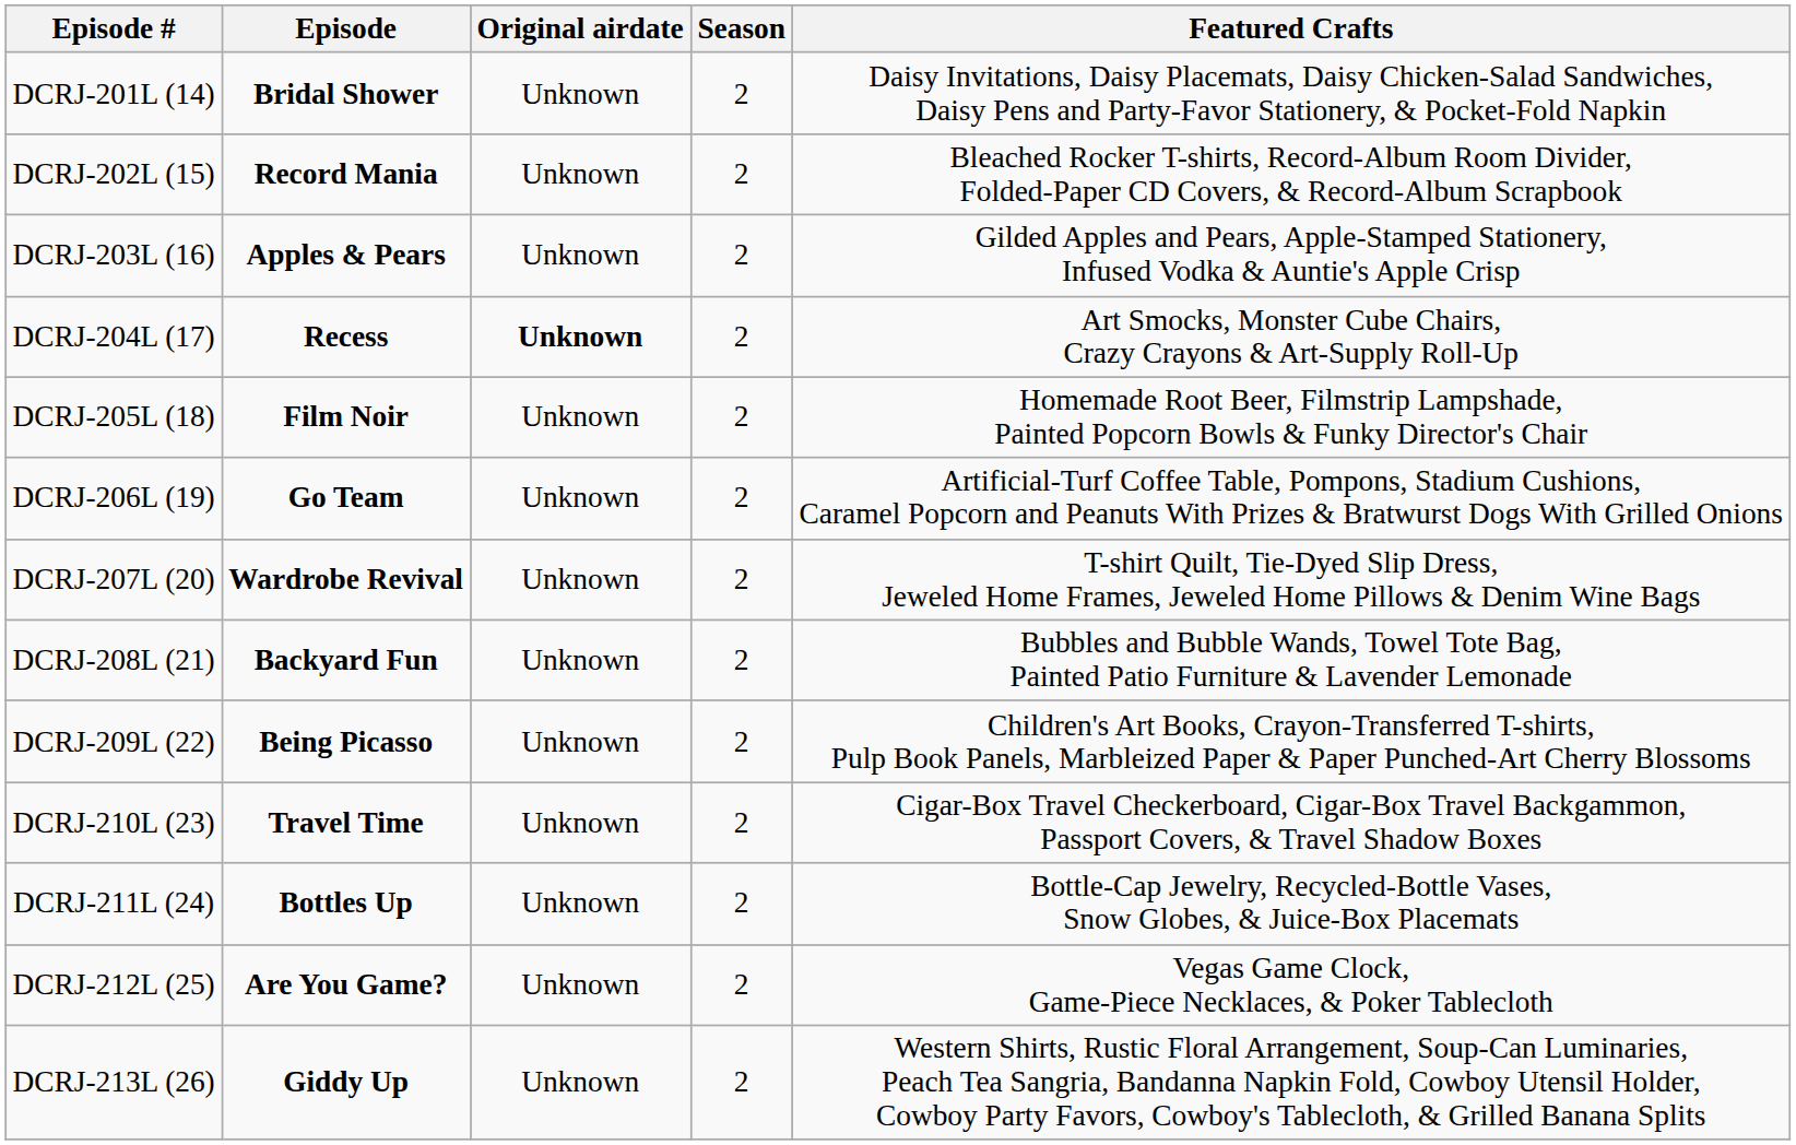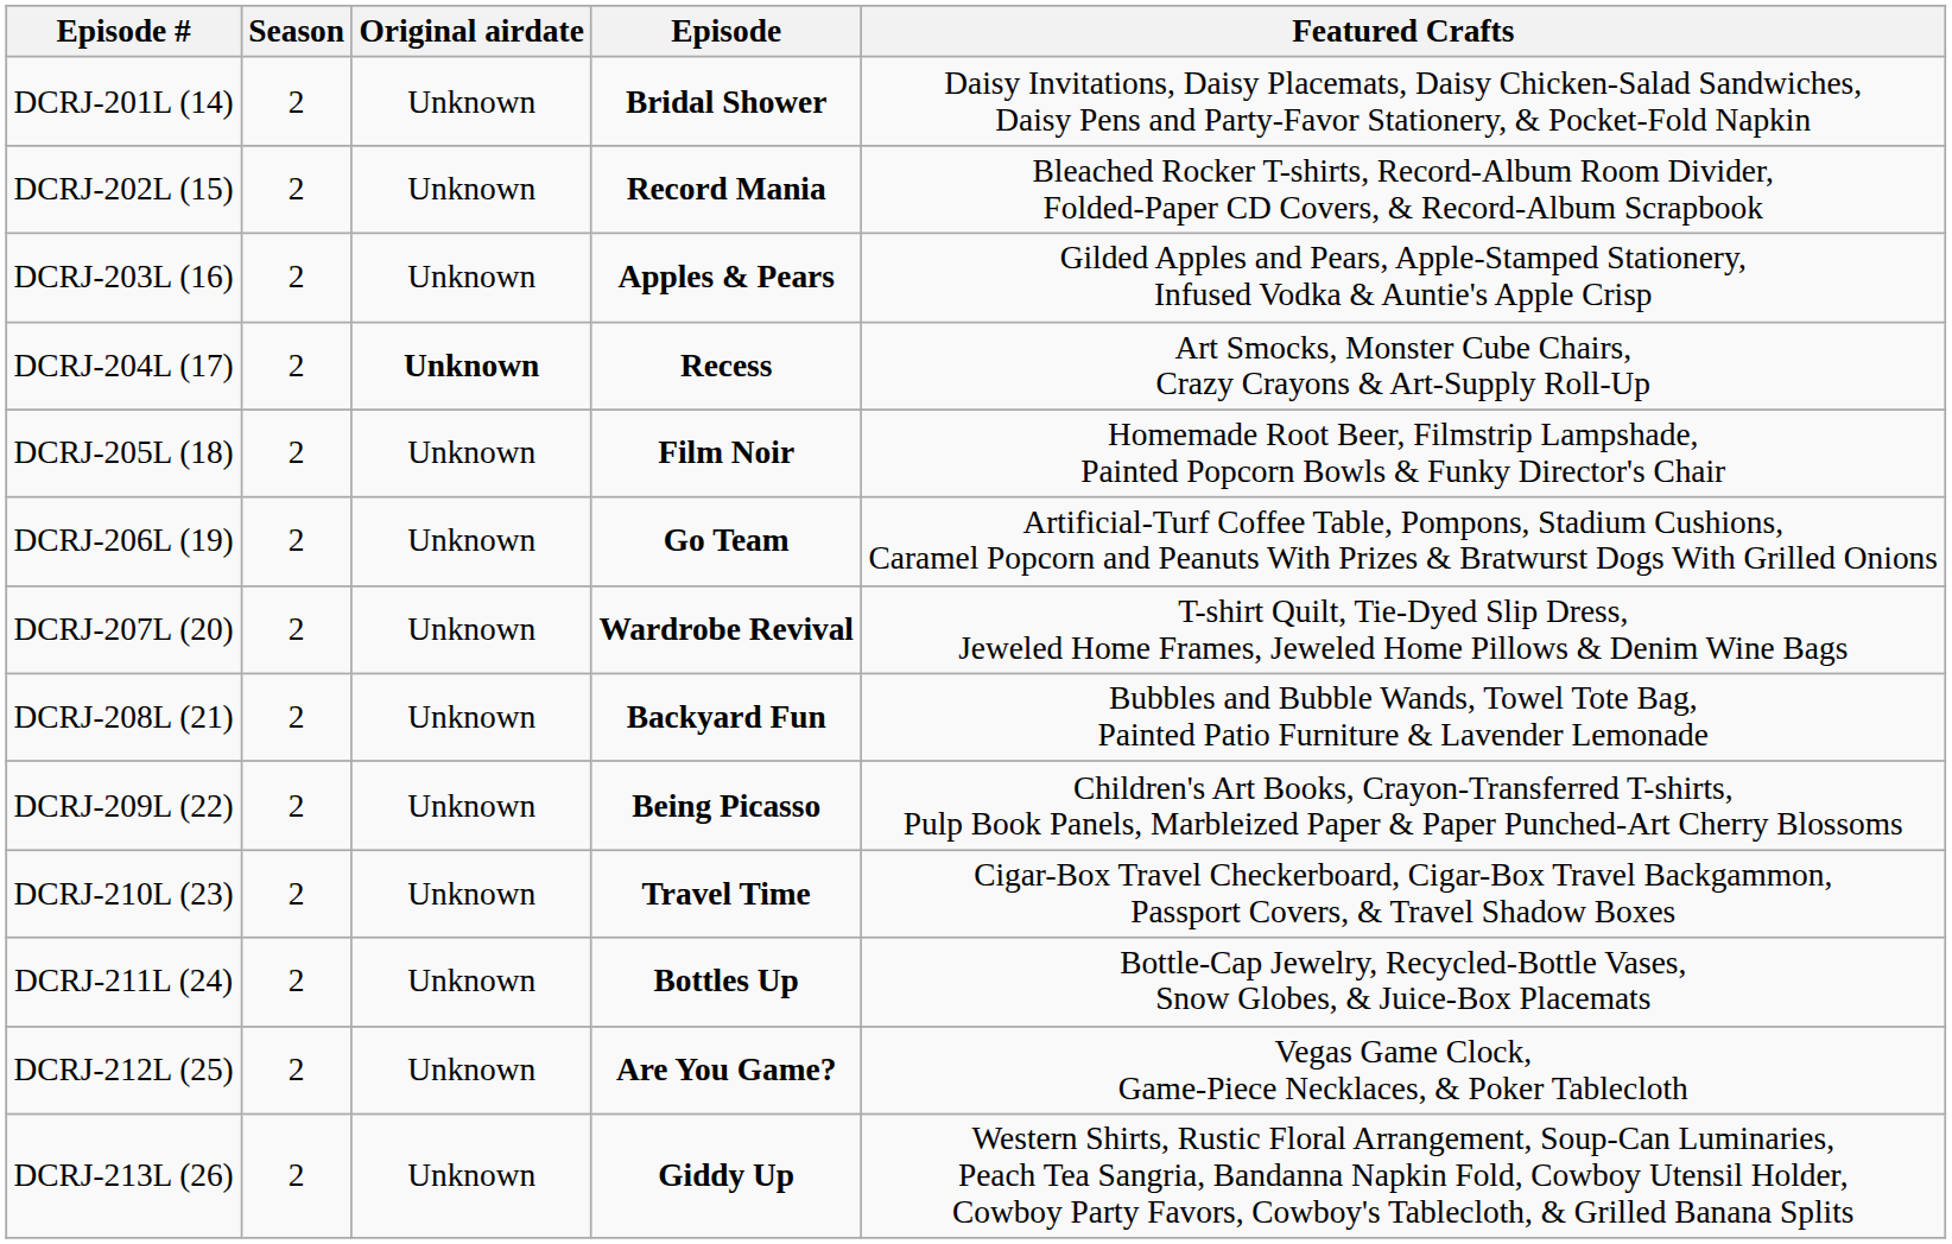columns swapped: Episode <-> Season
